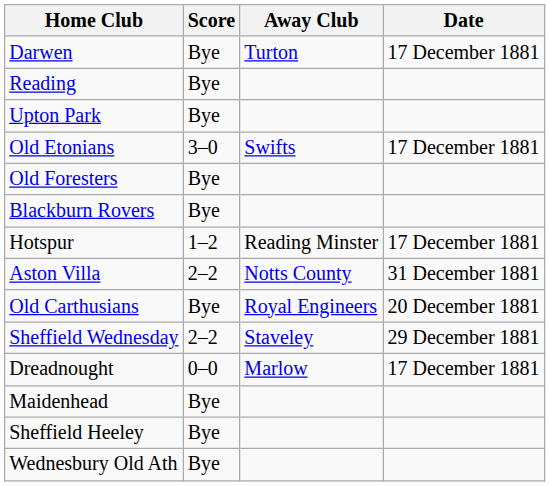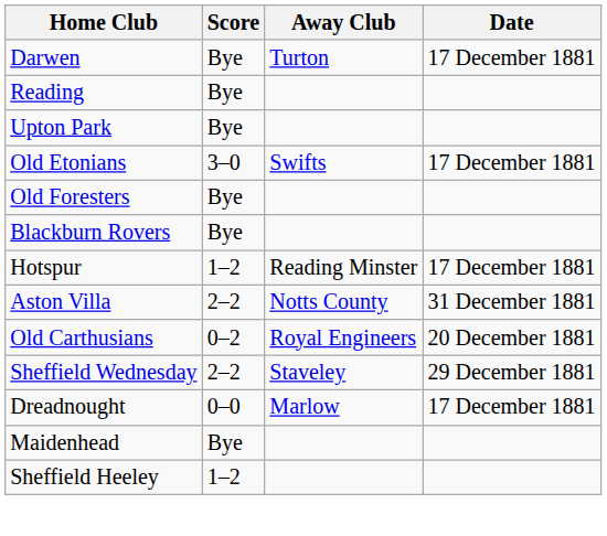Old Carthusians | Score: Bye -> 0–2
Sheffield Heeley | Score: Bye -> 1–2
- row: Wednesbury Old Ath | Bye
